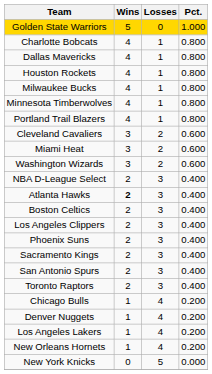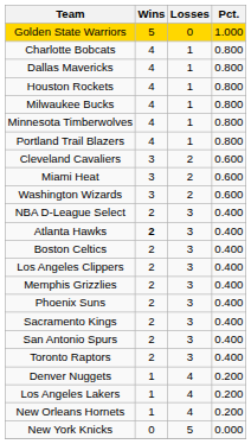+ row: Memphis Grizzlies | 2 | 3 | 0.400
- row: Chicago Bulls | 1 | 4 | 0.200
